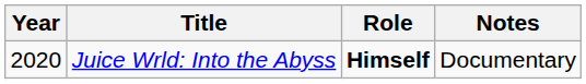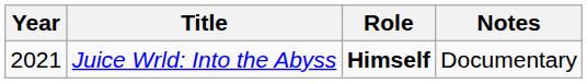Juice Wrld: Into the Abyss | Year: 2020 -> 2021
